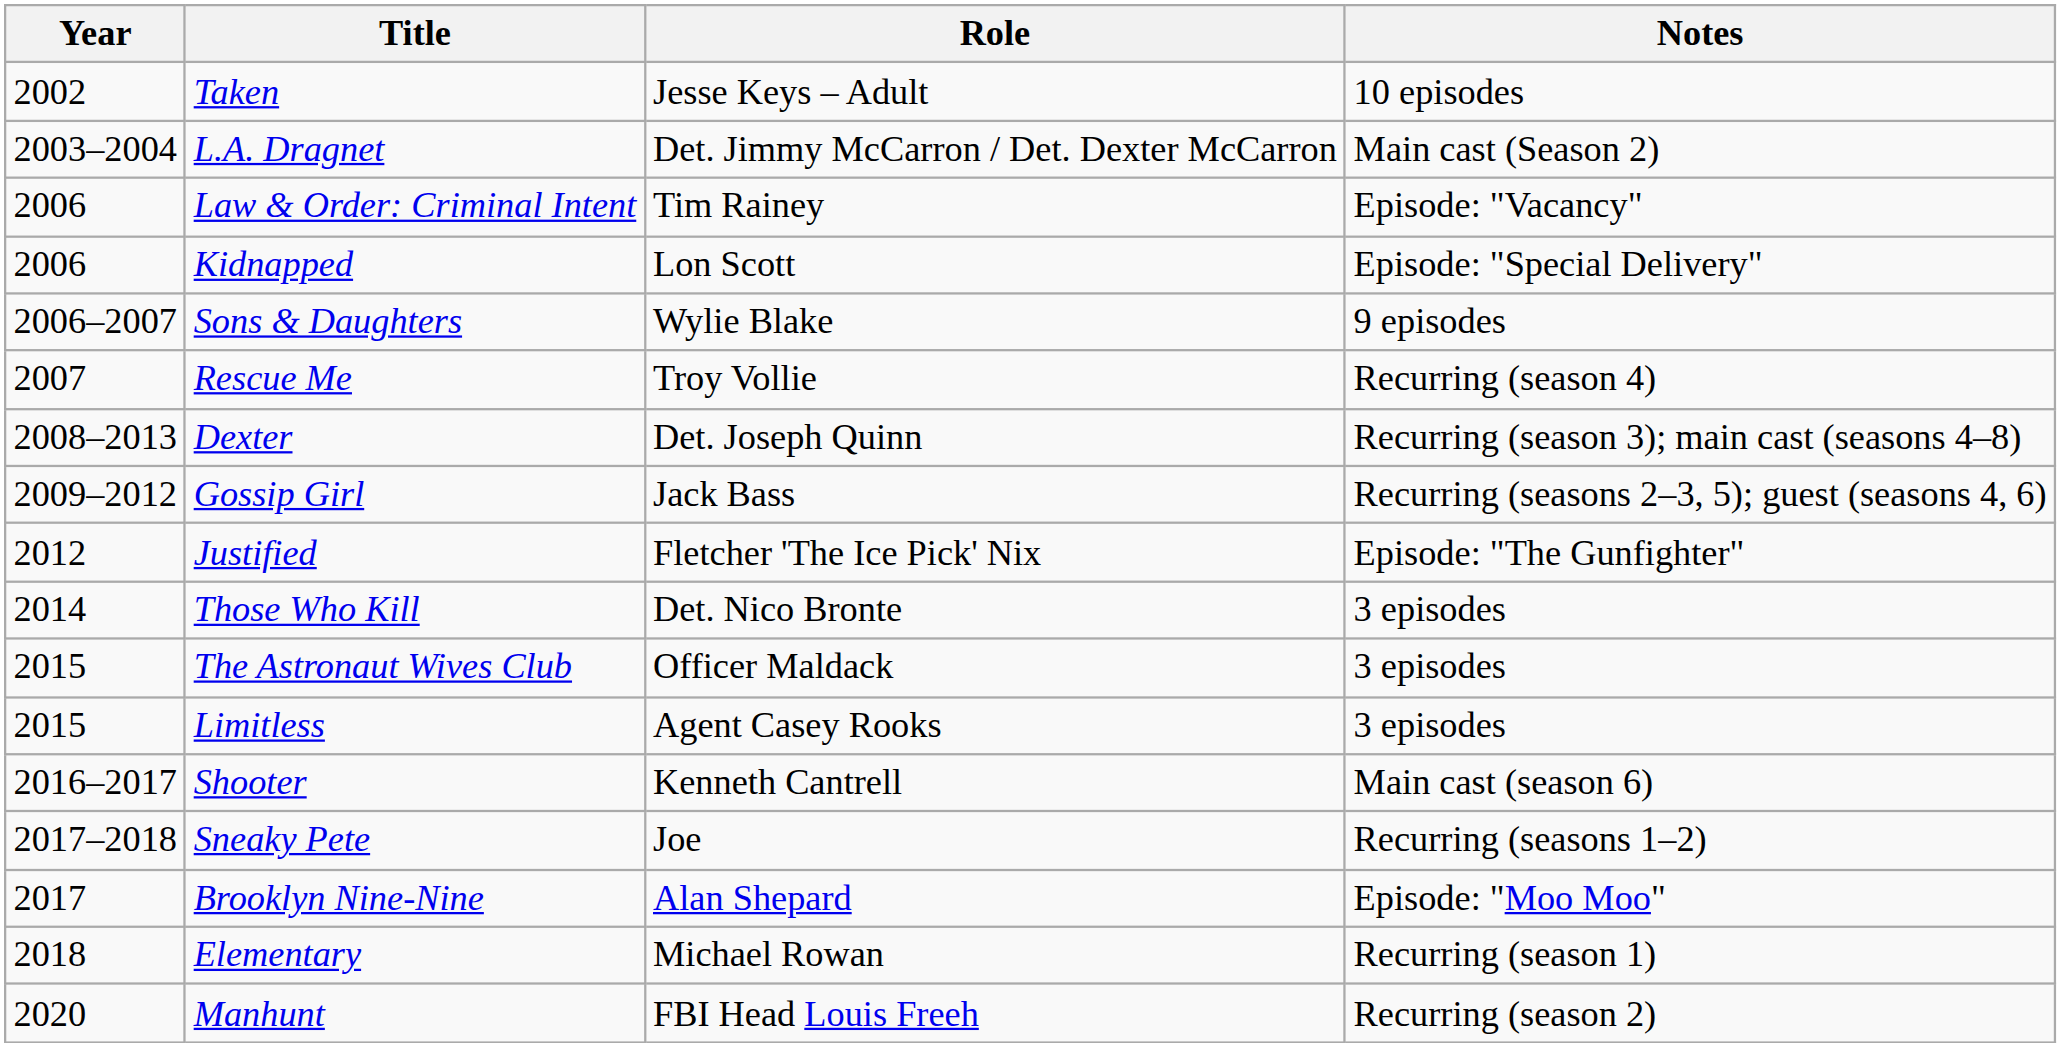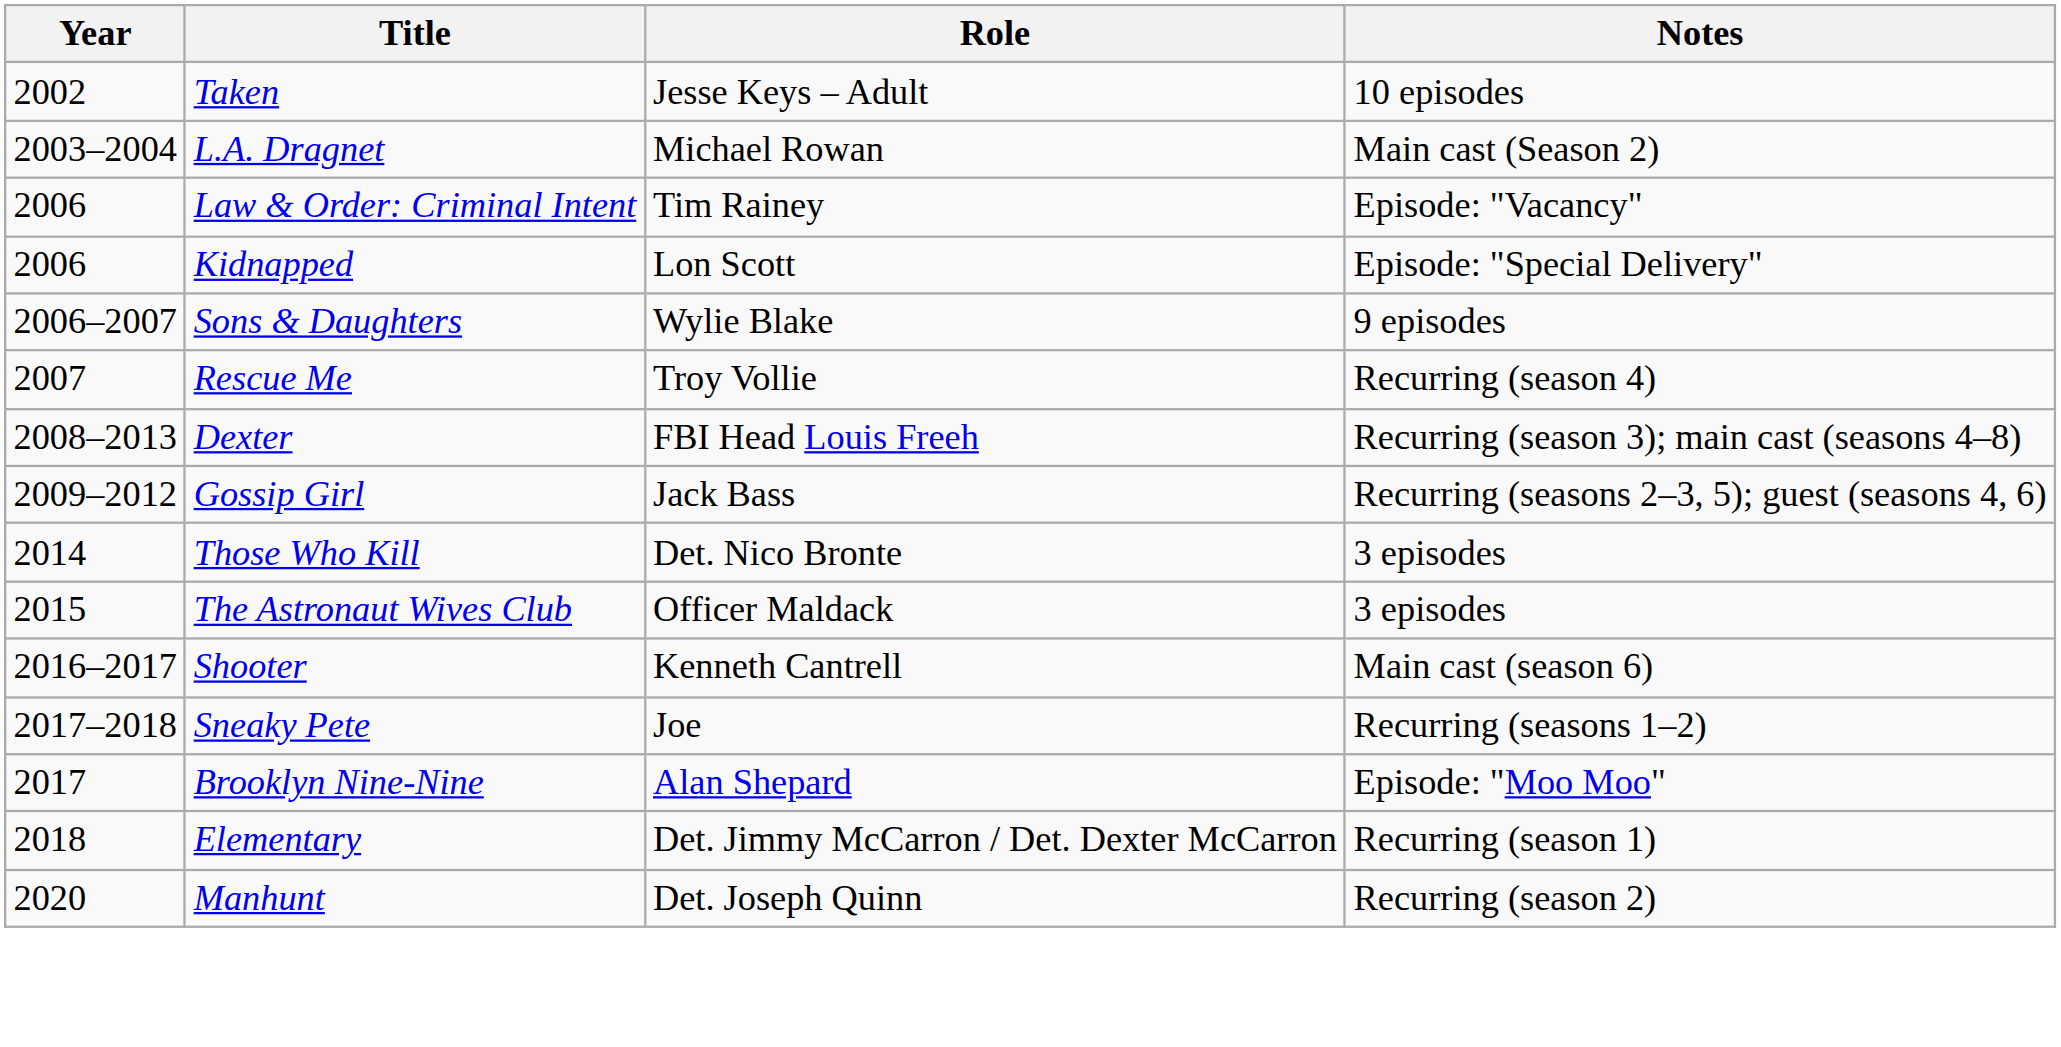L.A. Dragnet | Role: Det. Jimmy McCarron / Det. Dexter McCarron -> Michael Rowan
Dexter | Role: Det. Joseph Quinn -> FBI Head Louis Freeh
- row: 2012 | Justified | Fletcher 'The Ice Pick' Nix | Episode: "The Gunfighter"
- row: 2015 | Limitless | Agent Casey Rooks | 3 episodes
Elementary | Role: Michael Rowan -> Det. Jimmy McCarron / Det. Dexter McCarron
Manhunt | Role: FBI Head Louis Freeh -> Det. Joseph Quinn
